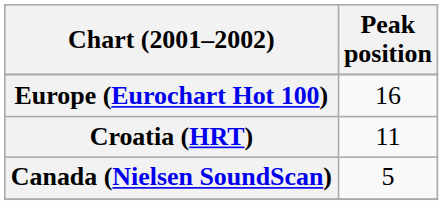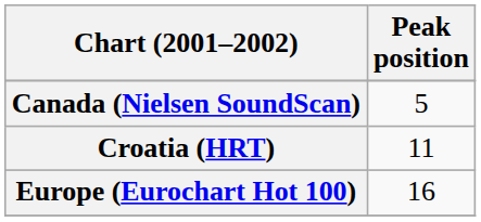rows swapped: Canada (Nielsen SoundScan) <-> Europe (Eurochart Hot 100)
